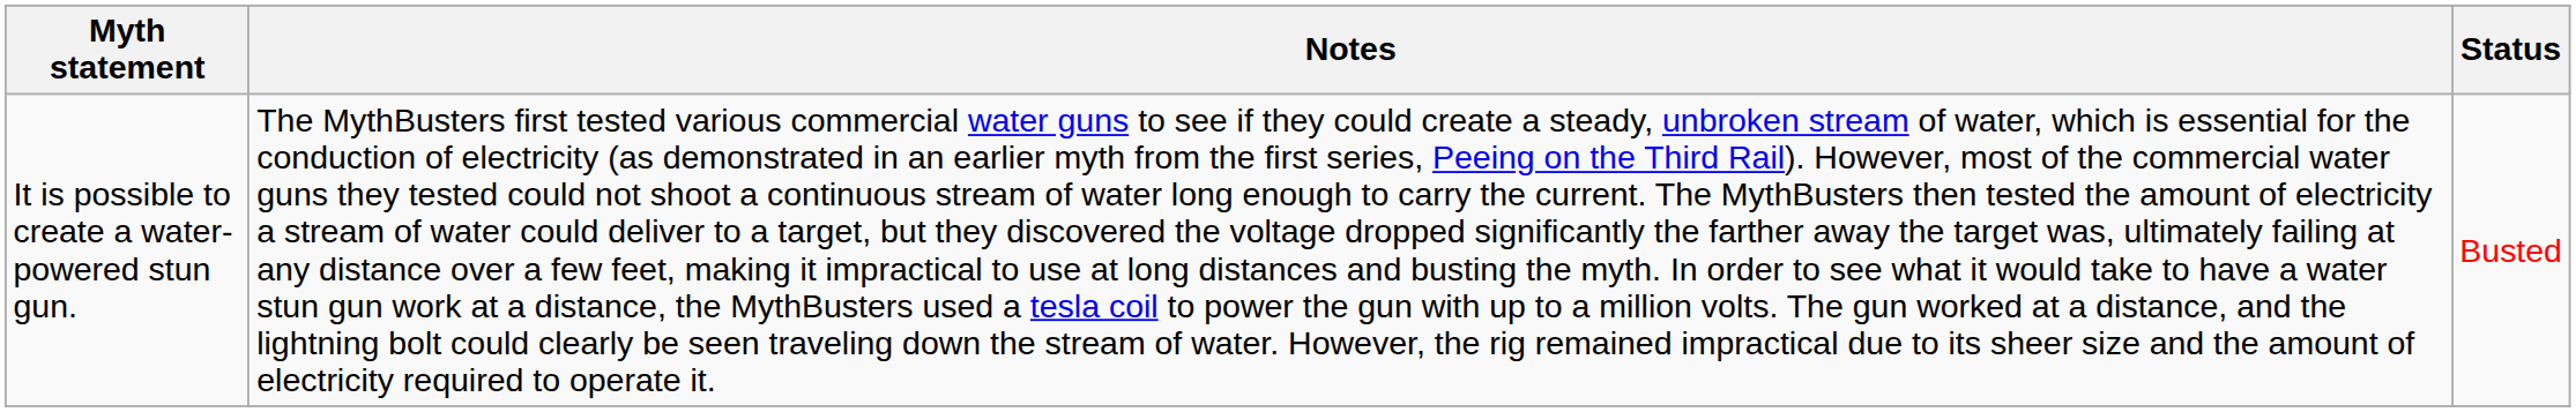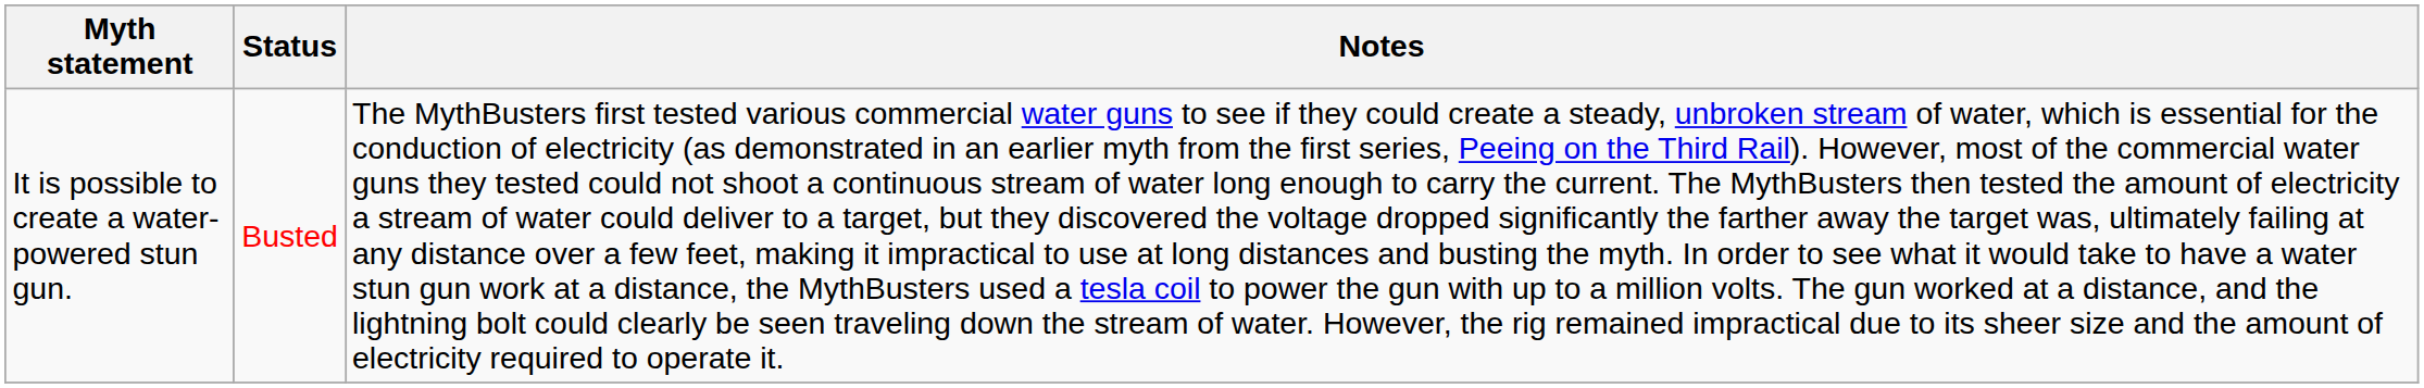columns swapped: Status <-> Notes
